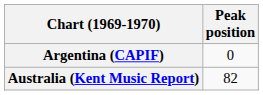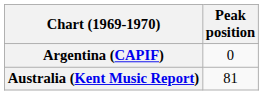Australia (Kent Music Report) | Peak position: 82 -> 81
